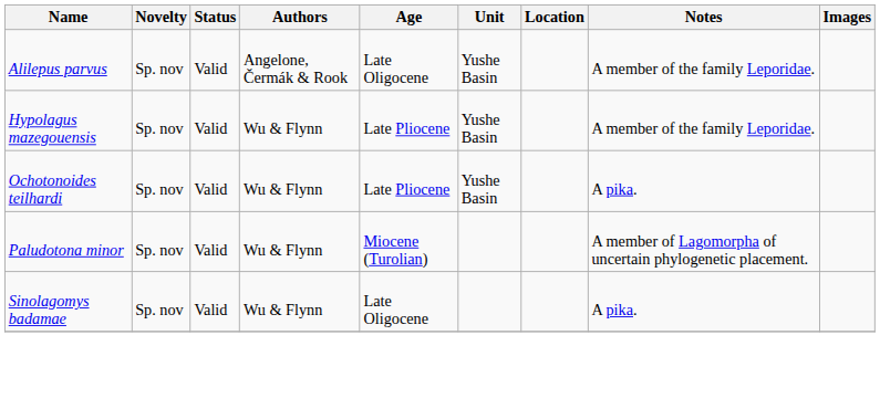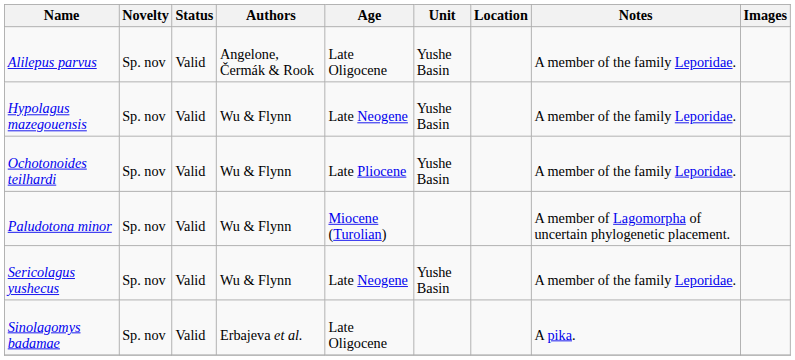Hypolagus mazegouensis | Age: Late Pliocene -> Late Neogene
Ochotonoides teilhardi | Notes: A pika. -> A member of the family Leporidae.
+ row: Sericolagus yushecus | Sp. nov | Valid | Wu & Flynn | Late Neogene | Yushe Basin | A member of the family Leporidae.
Sinolagomys badamae | Authors: Wu & Flynn -> Erbajeva et al.
